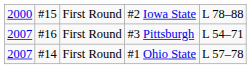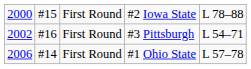#3 Pittsburgh | column 1: 2007 -> 2002
#1 Ohio State | column 1: 2007 -> 2006
